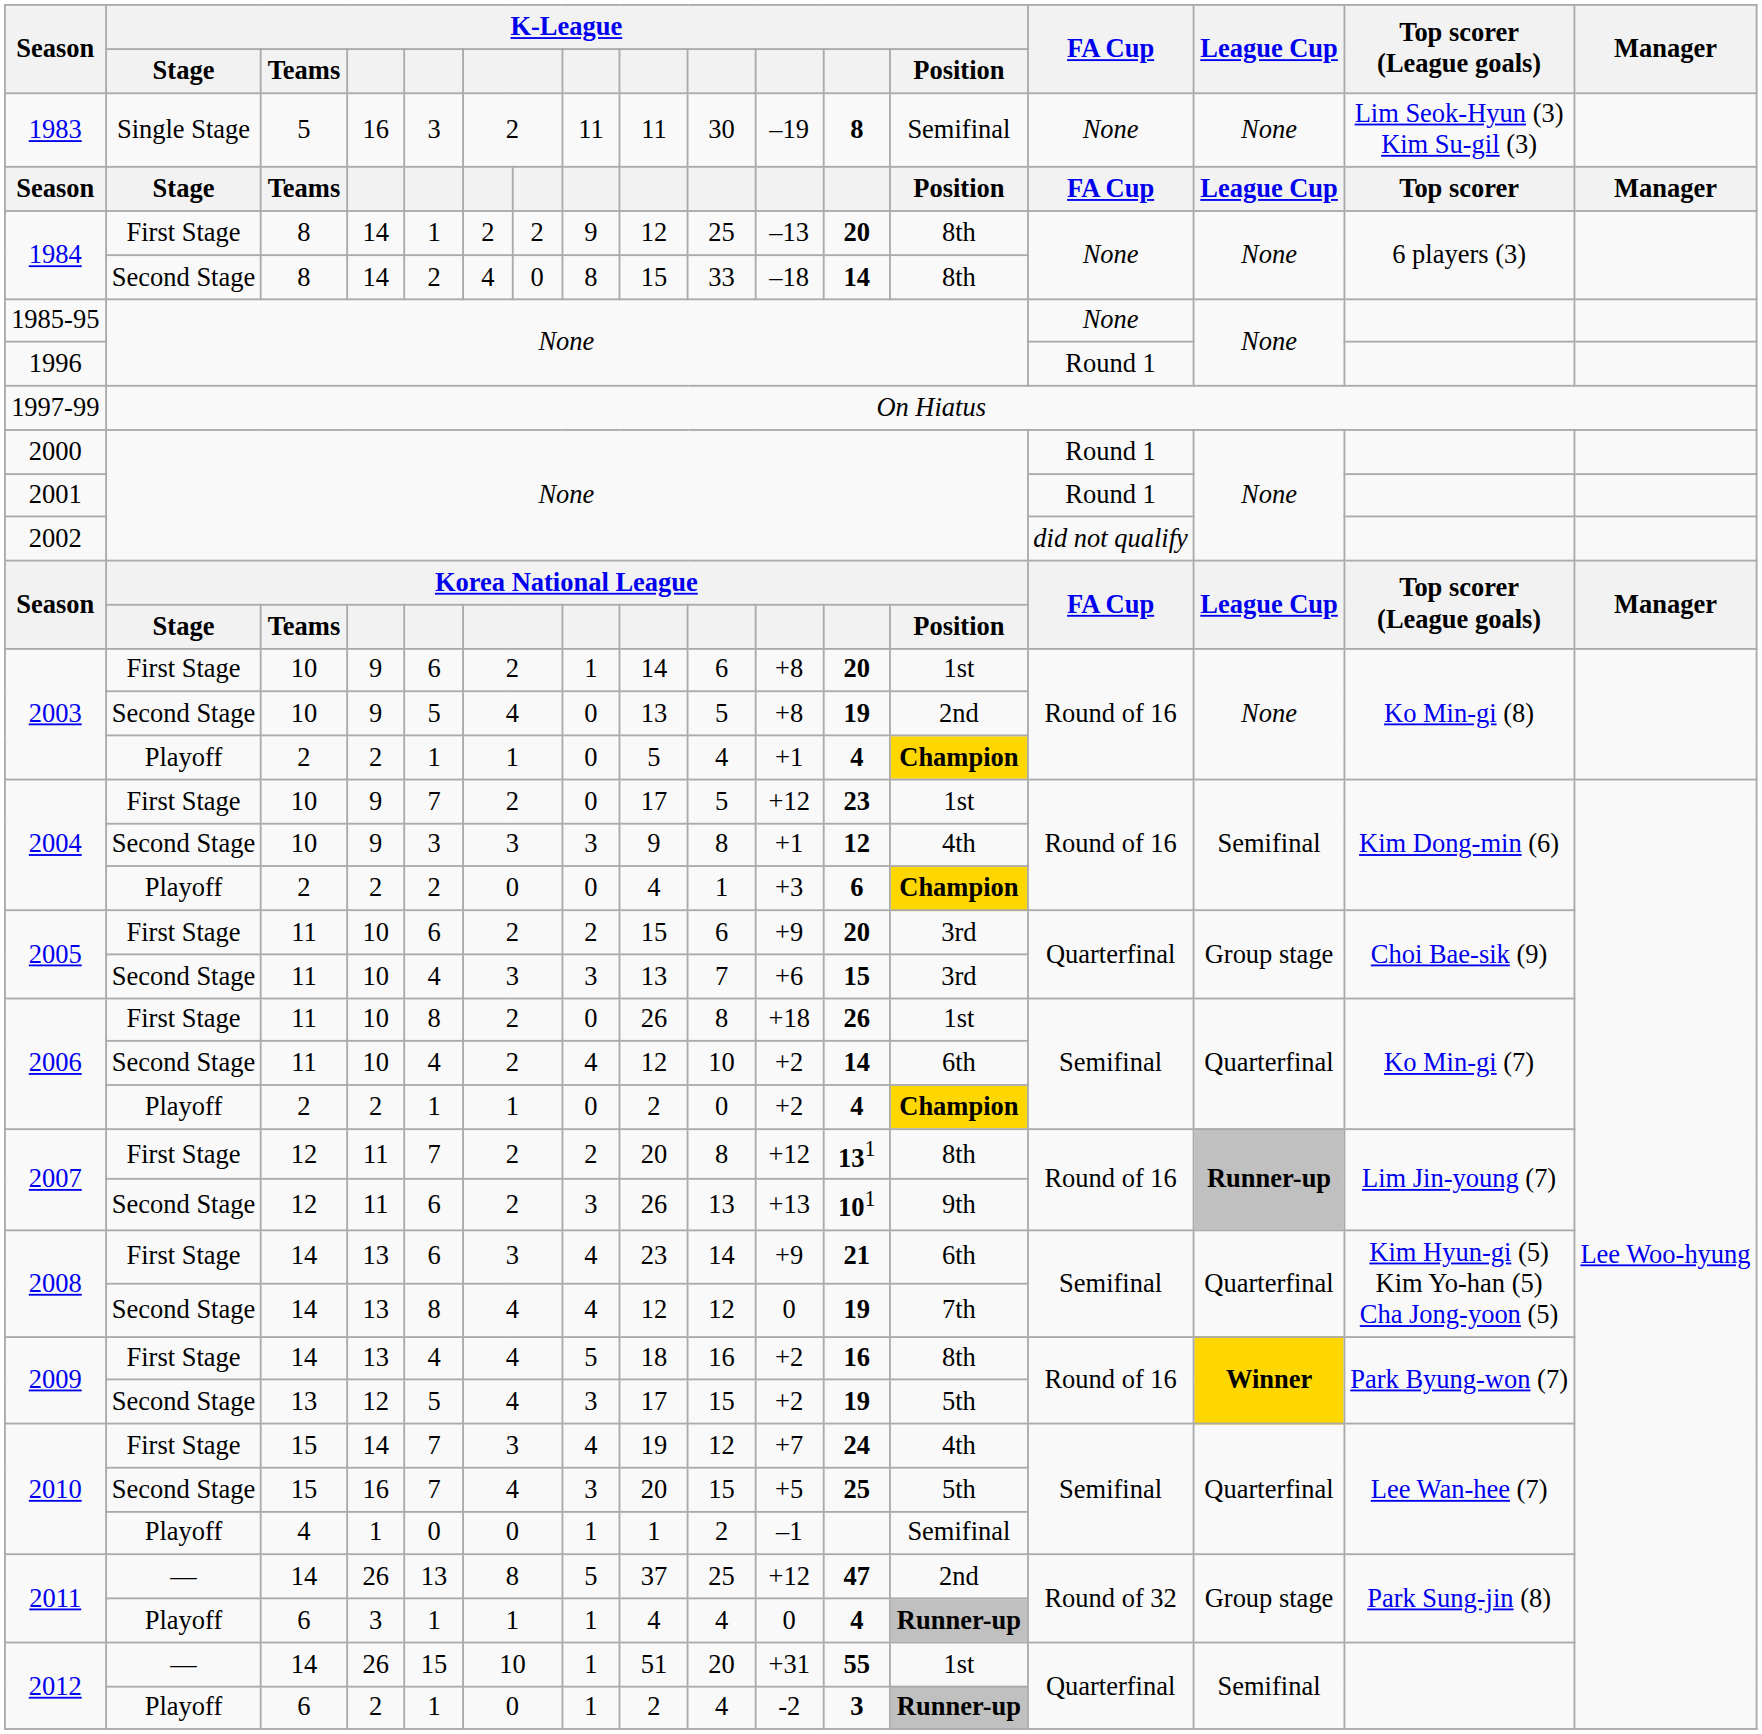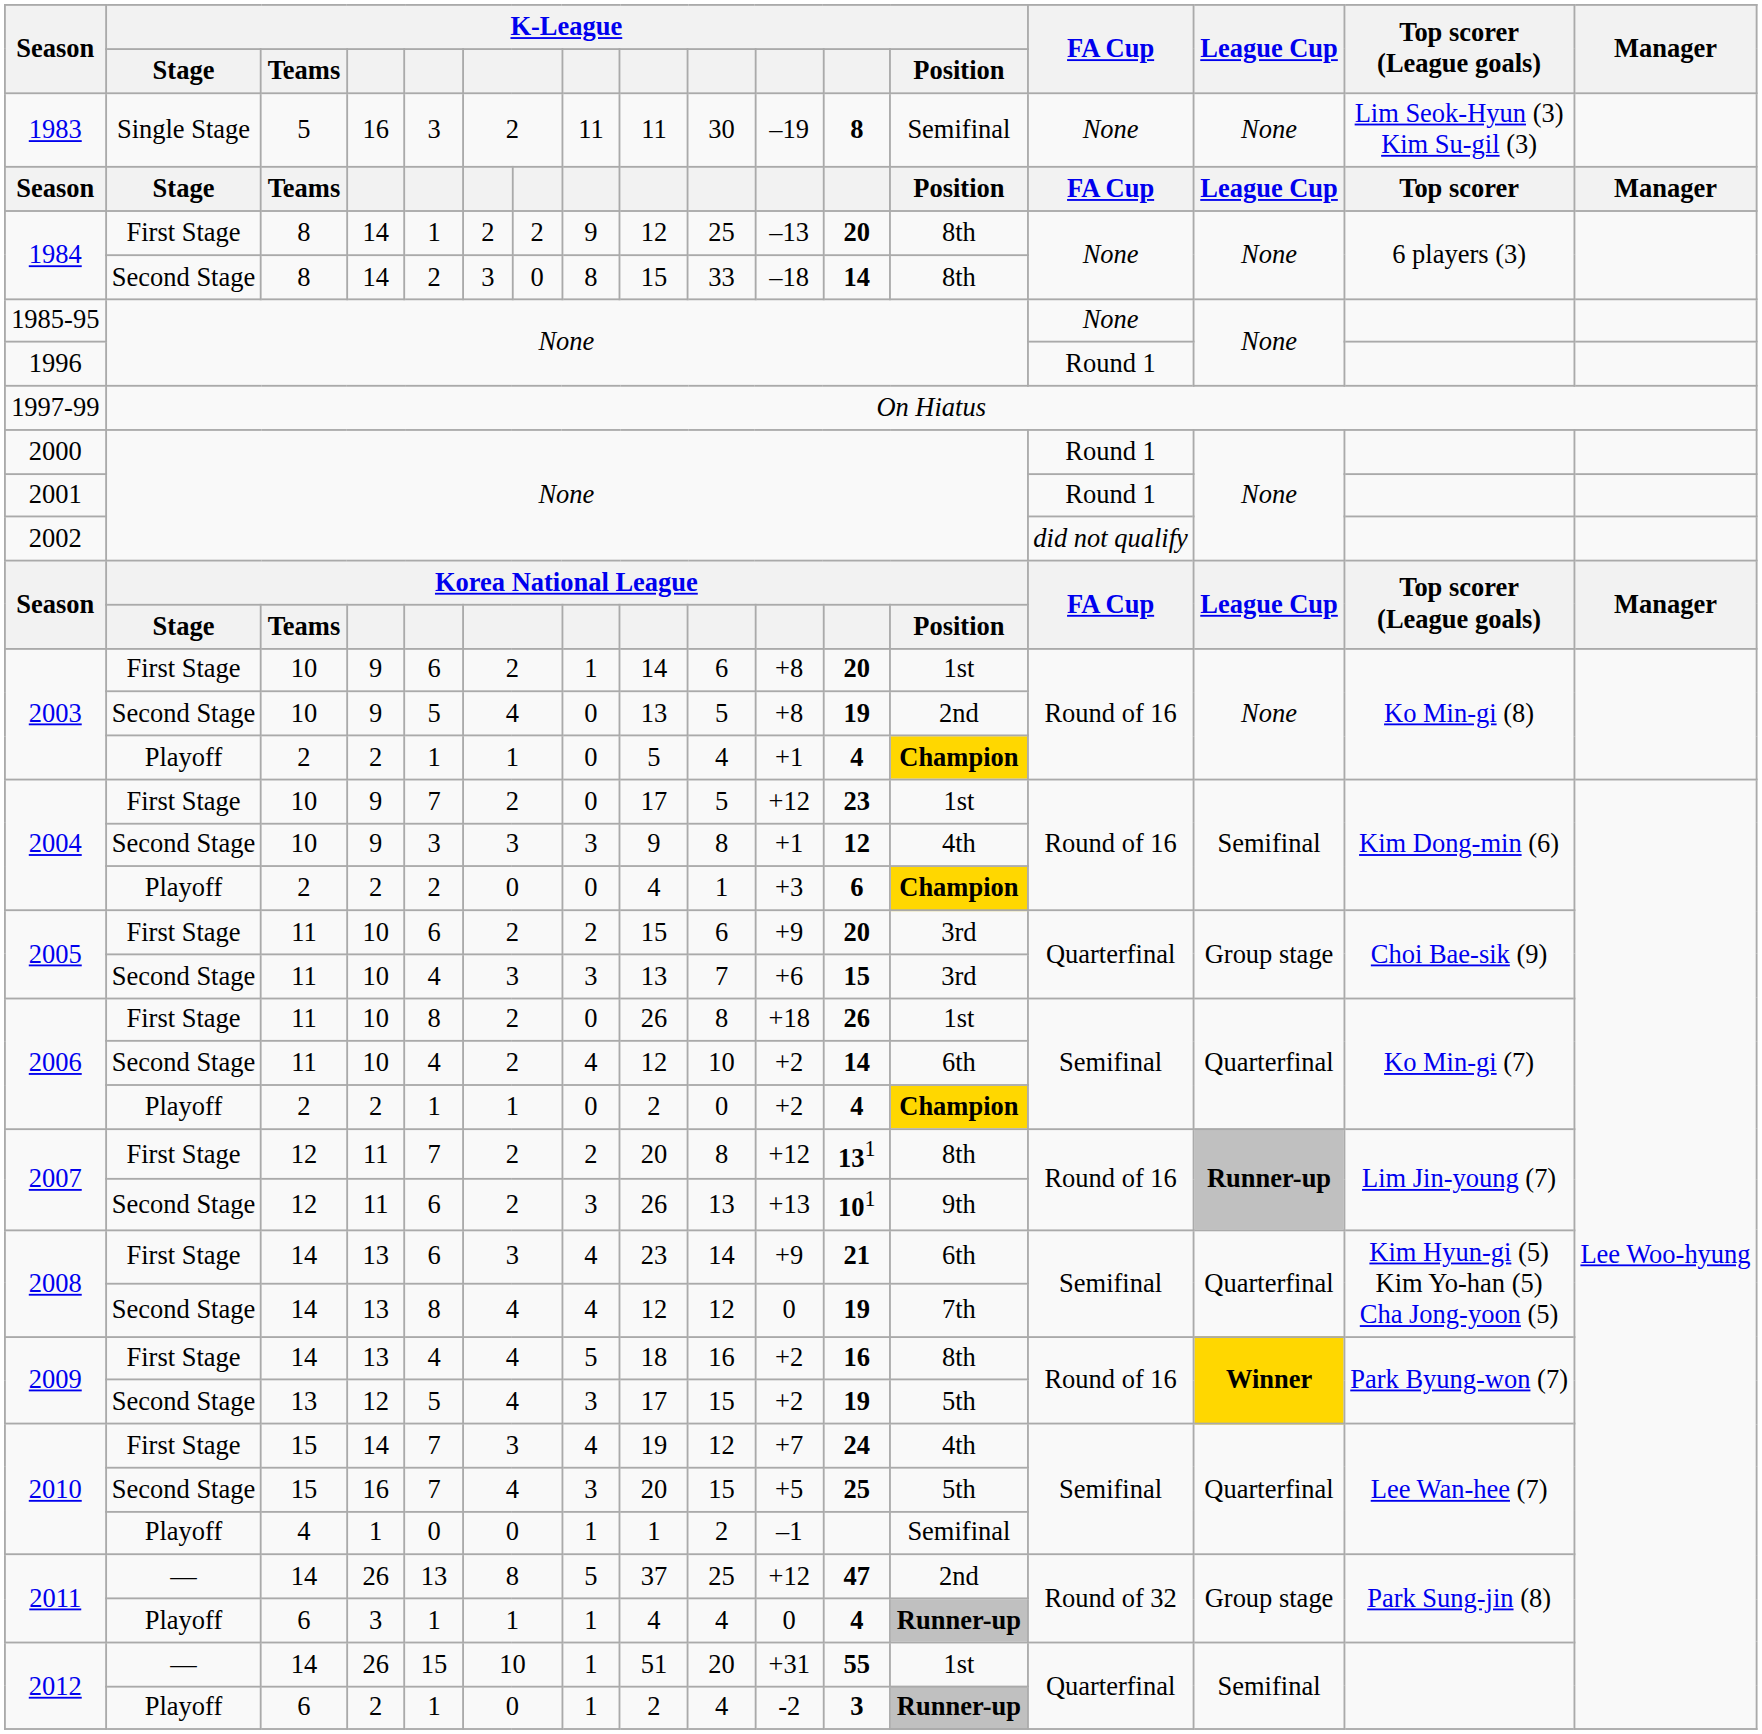1984 / Second Stage | column 6: 4 -> 3
